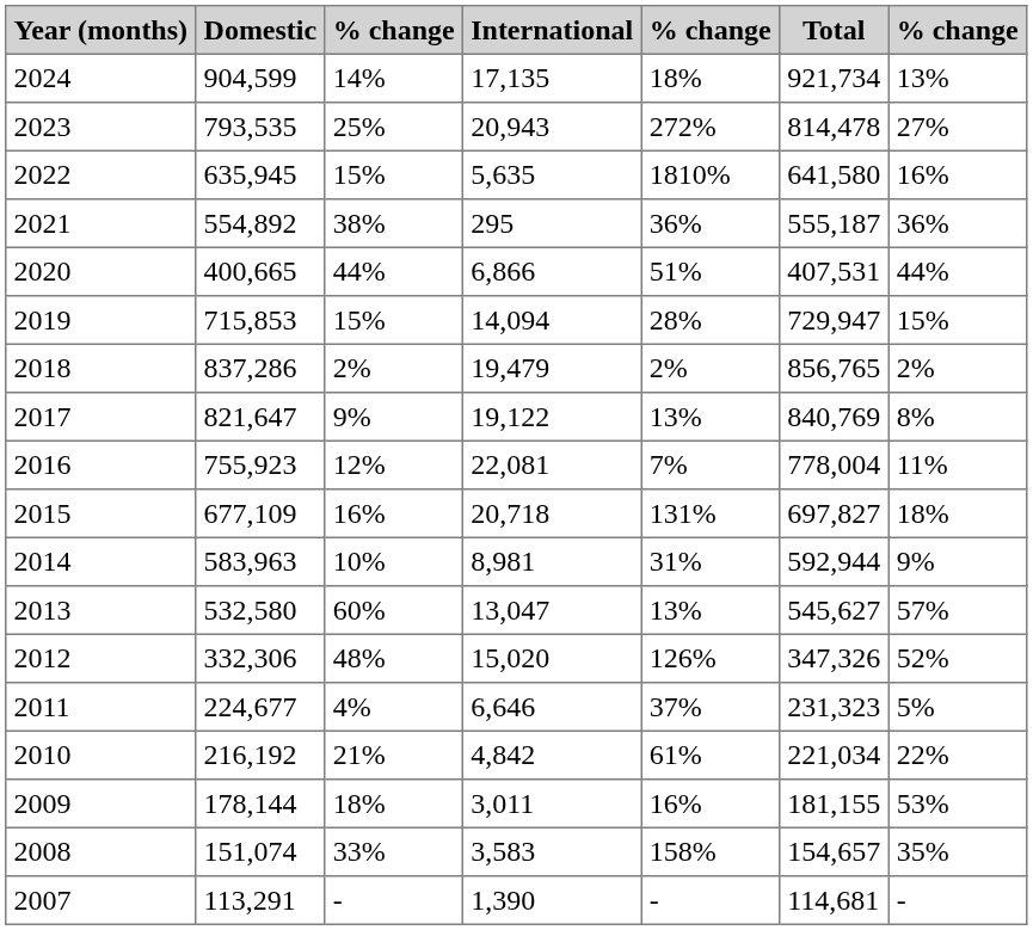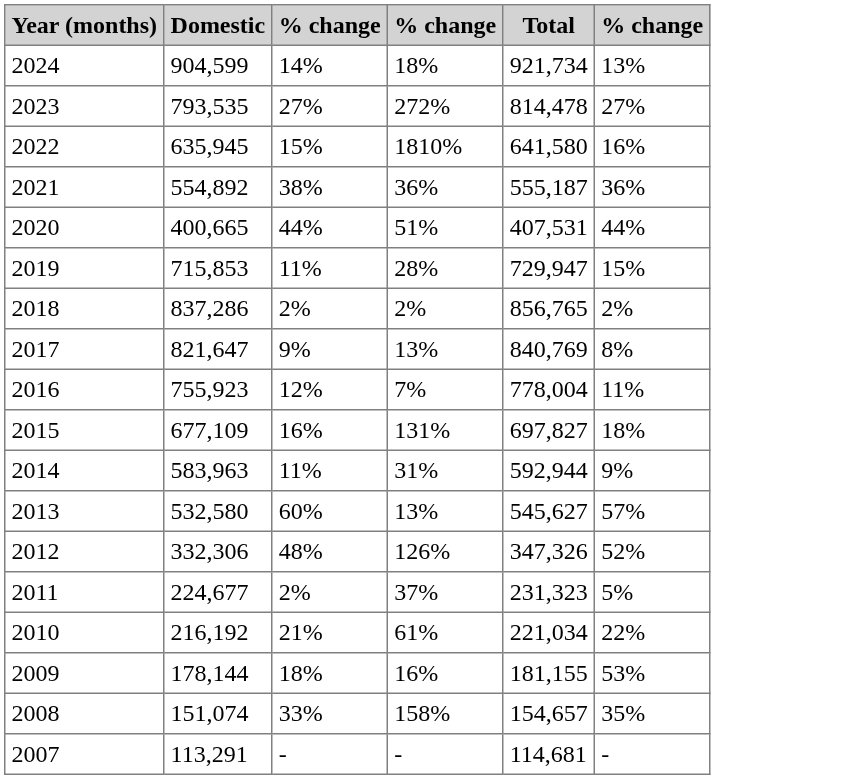- column: International | 17,135 | 20,943 | 5,635 | 295 | 6,866 | 14,094 | 19,479 | 19,122 | 22,081 | 20,718 | 8,981 | 13,047 | 15,020 | 6,646 | 4,842 | 3,011 | 3,583 | 1,390
2023 | column 3: 25% -> 27%
2019 | column 3: 15% -> 11%
2014 | column 3: 10% -> 11%
2011 | column 3: 4% -> 2%
